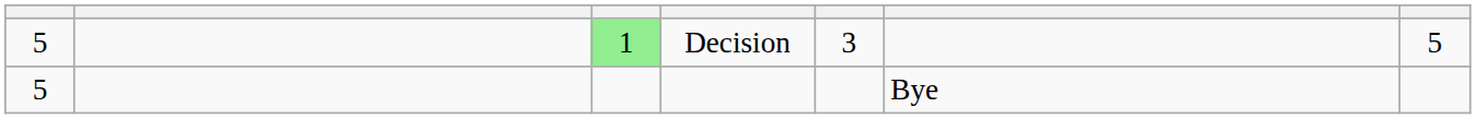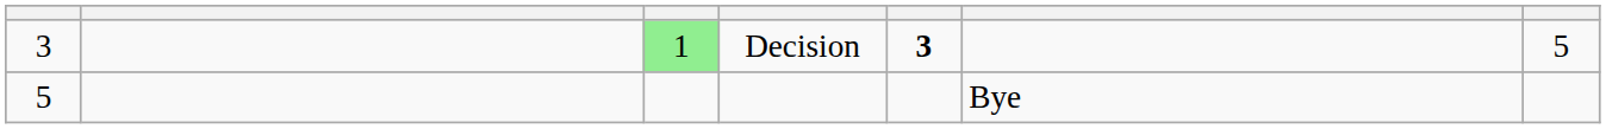Decision | column 1: 5 -> 3
Decision | column 5: normal -> bold
